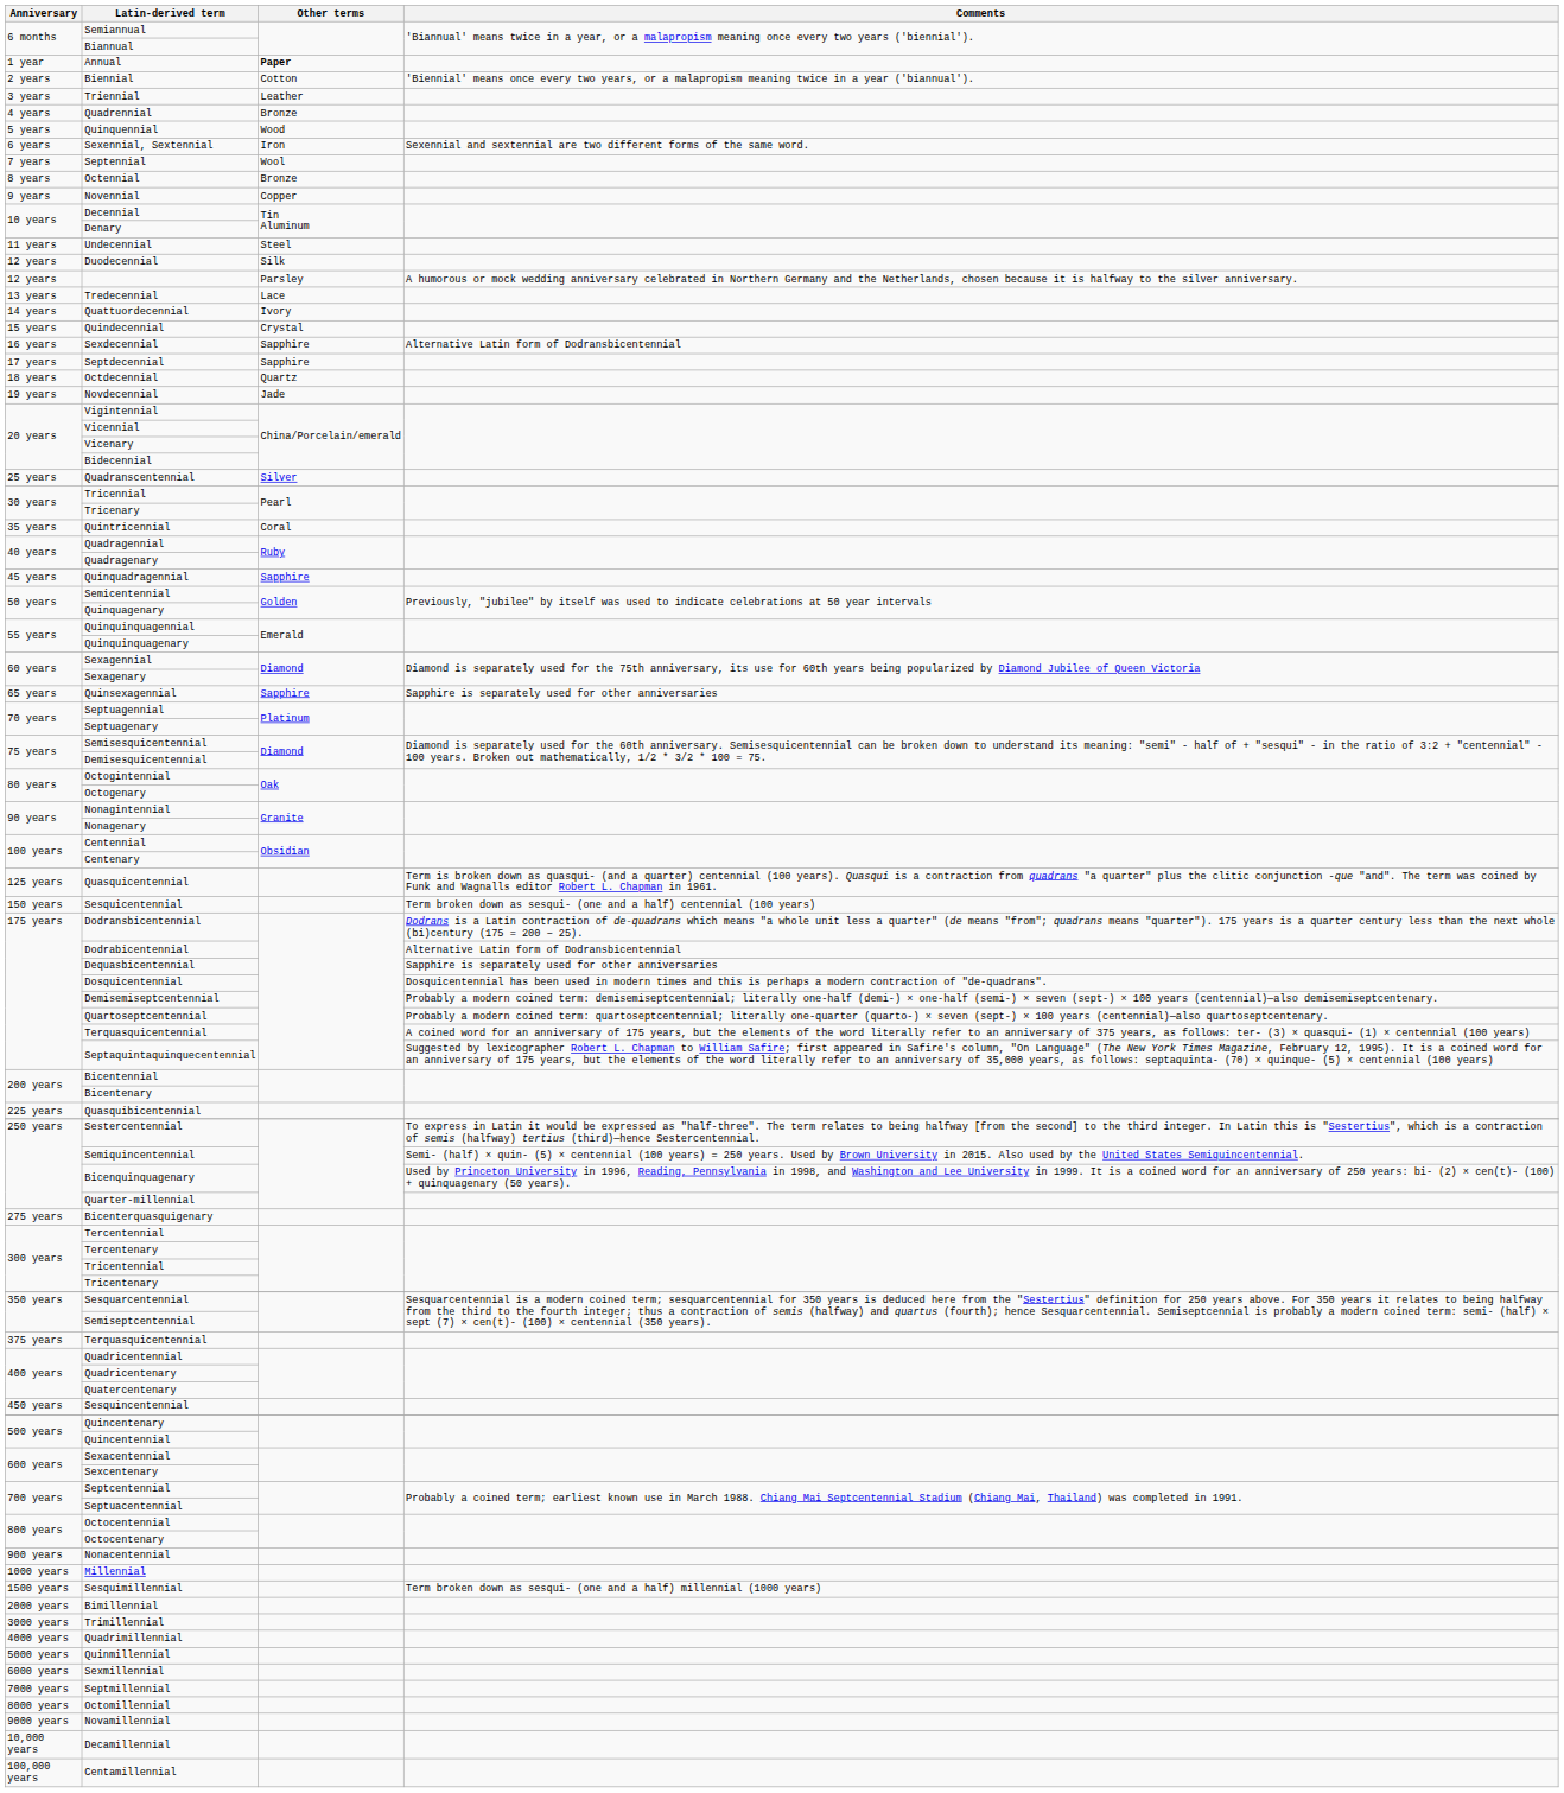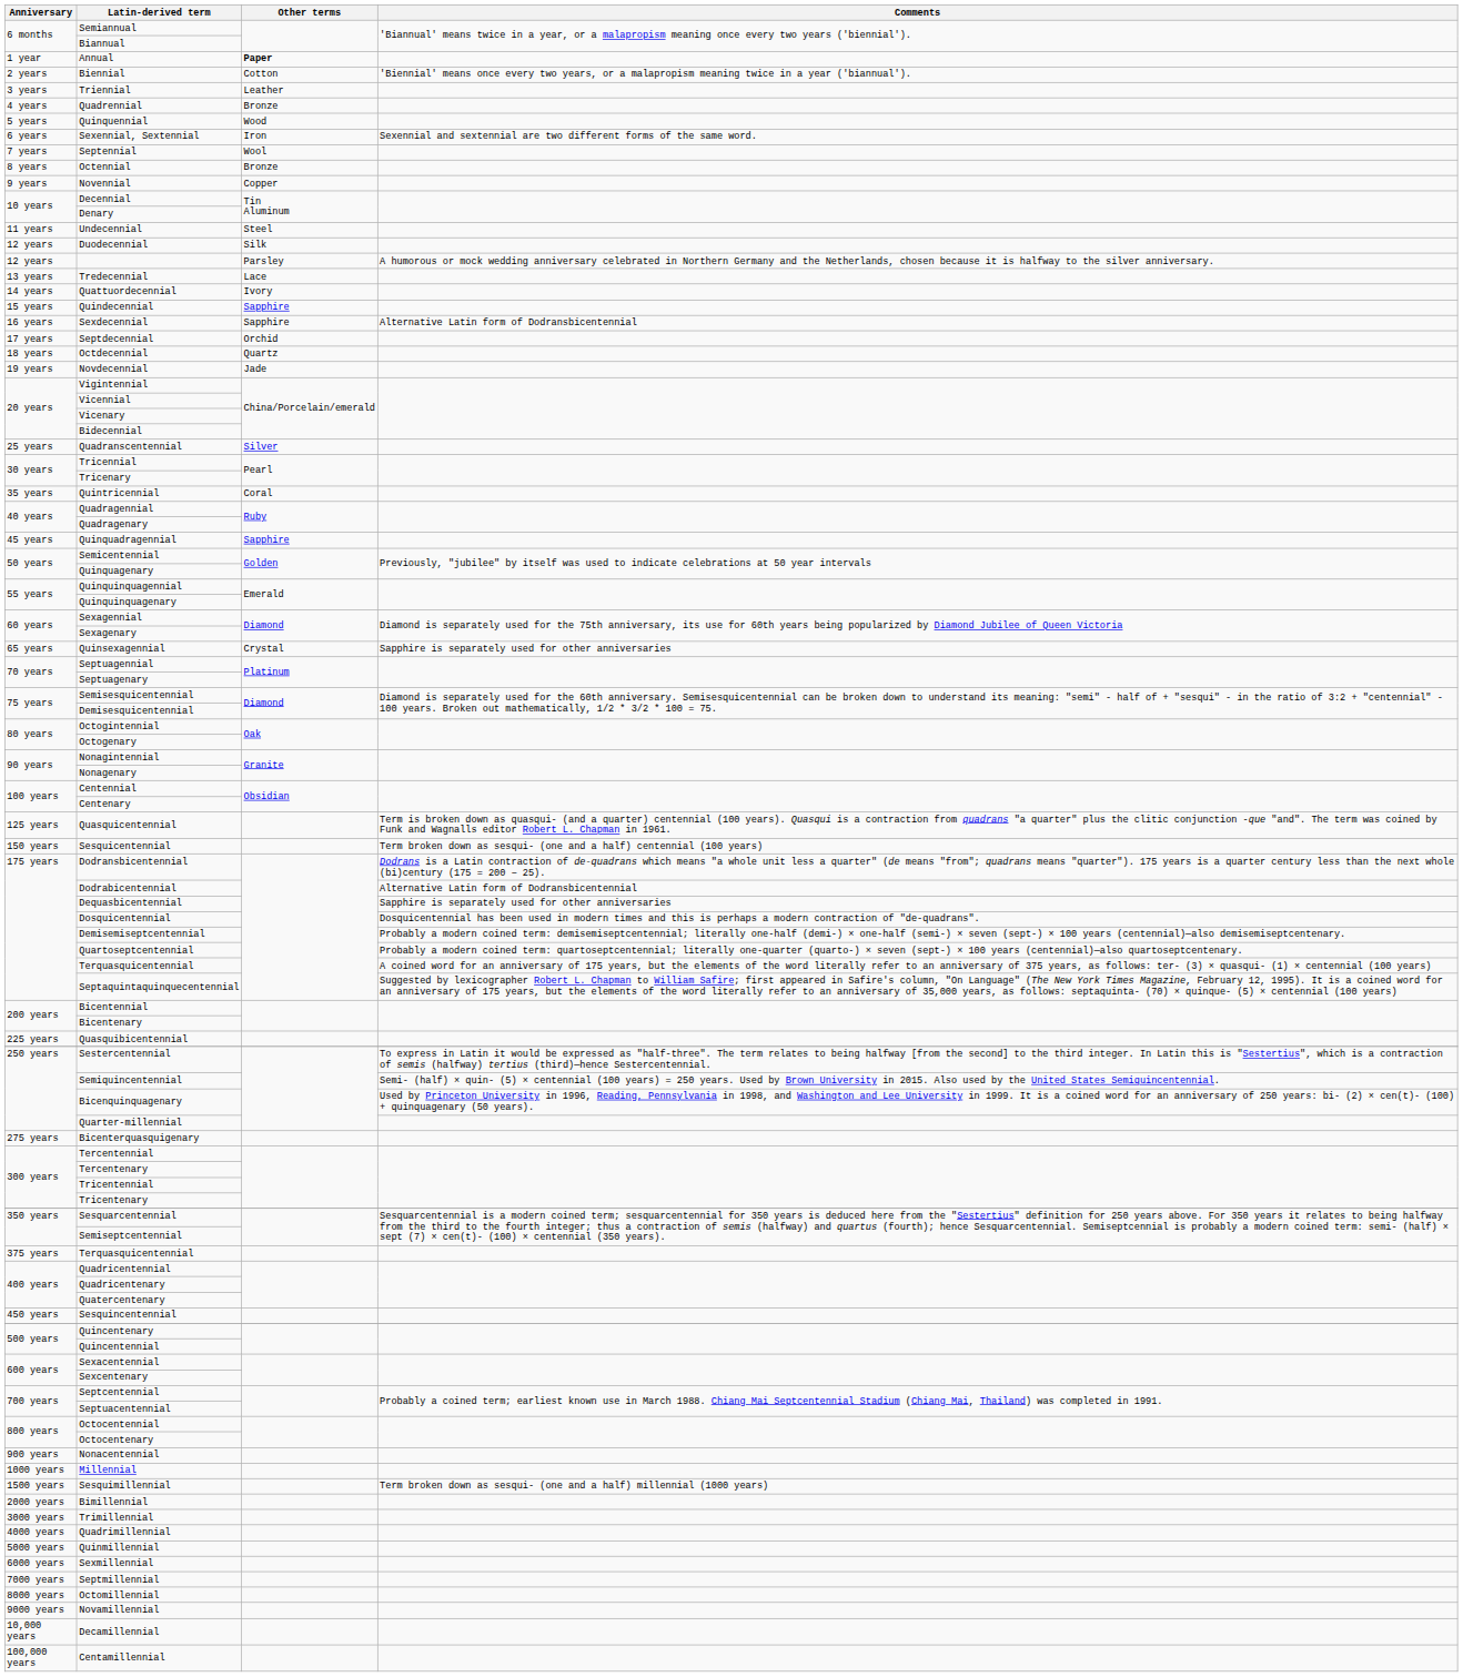Quindecennial | Other terms: Crystal -> Sapphire
Septdecennial | Other terms: Sapphire -> Orchid
Quinsexagennial | Other terms: Sapphire -> Crystal
